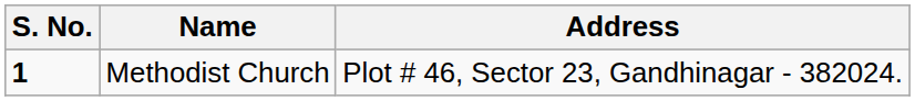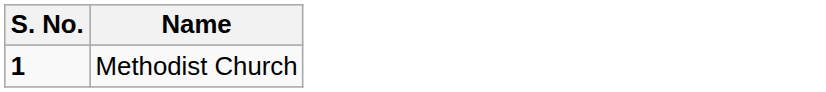- column: Address | Plot # 46, Sector 23, Gandhinagar - 382024.
